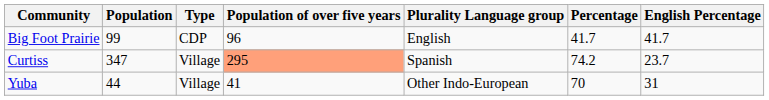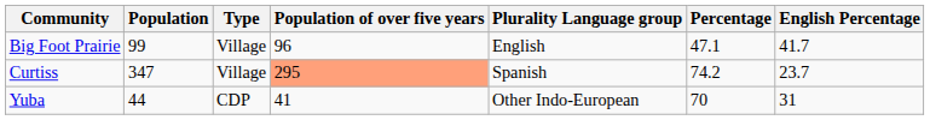Big Foot Prairie | Type: CDP -> Village
Big Foot Prairie | Percentage: 41.7 -> 47.1
Yuba | Type: Village -> CDP
